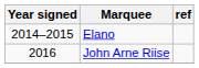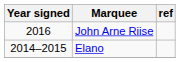rows swapped: Elano <-> John Arne Riise
